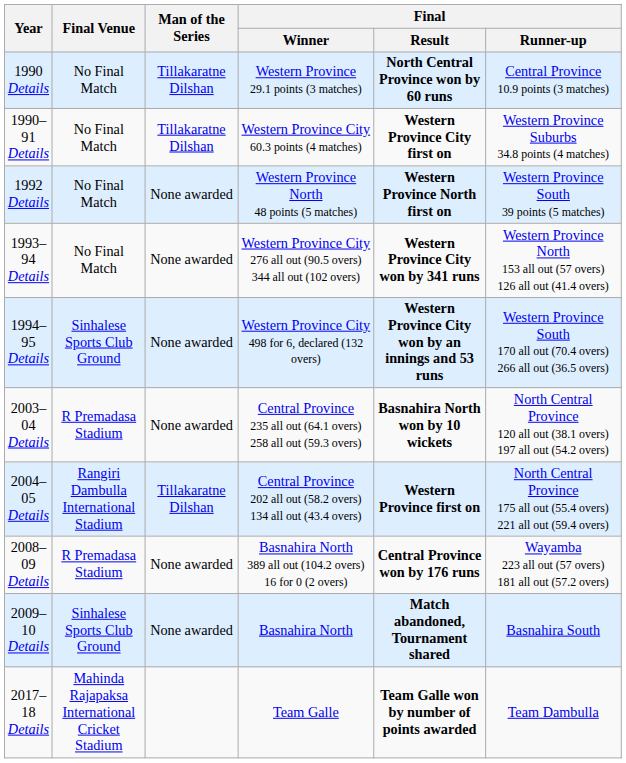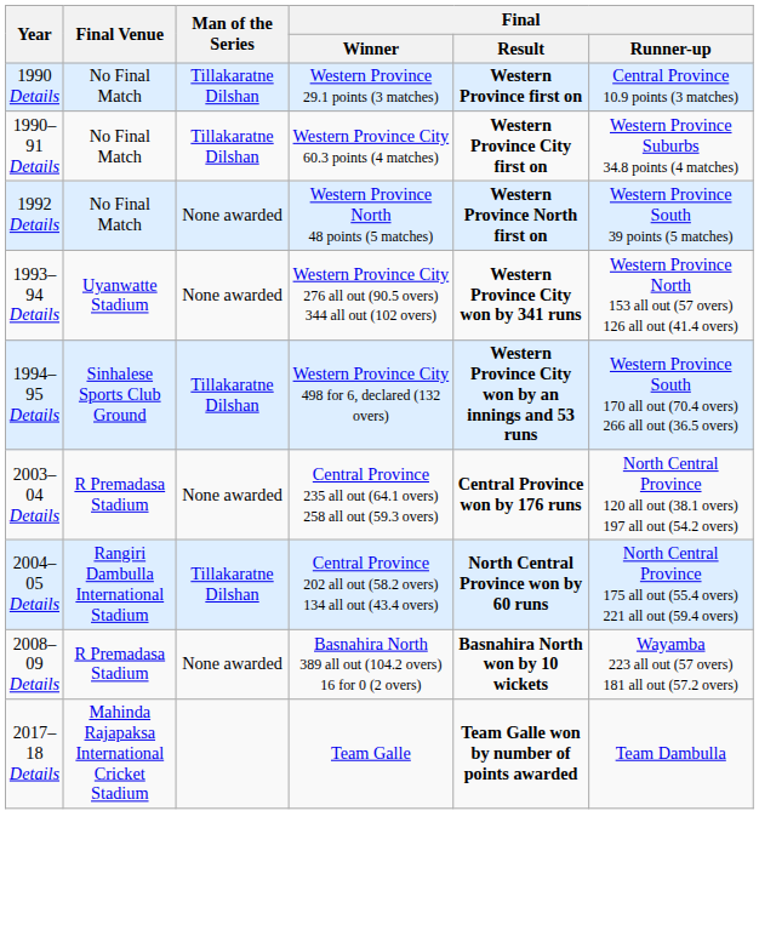1990 Details | Final / Result: North Central Province won by 60 runs -> Western Province first on
1993–94 Details | Final Venue: No Final Match -> Uyanwatte Stadium
1994–95 Details | Man of the Series: None awarded -> Tillakaratne Dilshan
2003–04 Details | Final / Result: Basnahira North won by 10 wickets -> Central Province won by 176 runs
2004–05 Details | Final / Result: Western Province first on -> North Central Province won by 60 runs
2008–09 Details | Final / Result: Central Province won by 176 runs -> Basnahira North won by 10 wickets
- row: 2009–10 Details | Sinhalese Sports Club Ground | None awarded | Basnahira North | Match abandoned, Tournament shared | Basnahira South
